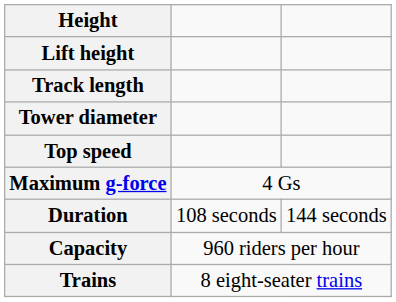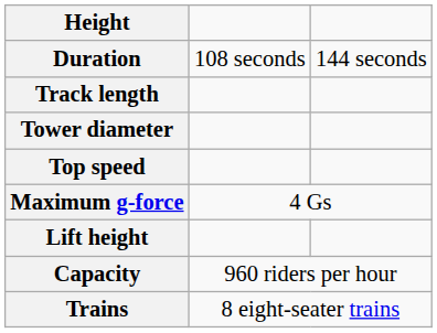rows swapped: Lift height <-> Duration
